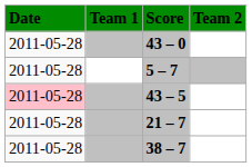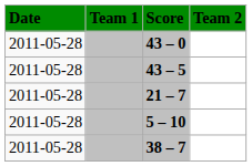- row: 2011-05-28 | 5 – 7
43 – 5 | Date: pink background -> no background
+ row: 2011-05-28 | 5 – 10
